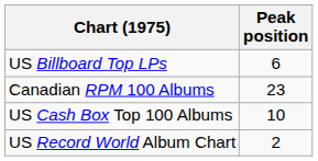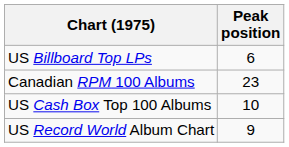US Record World Album Chart | Peak position: 2 -> 9
